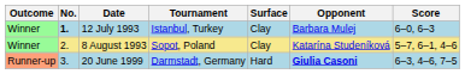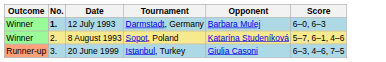- column: Surface | Clay | Clay | Hard
12 July 1993 | Tournament: Istanbul, Turkey -> Darmstadt, Germany
20 June 1999 | Tournament: Darmstadt, Germany -> Istanbul, Turkey
20 June 1999 | Opponent: bold -> normal
